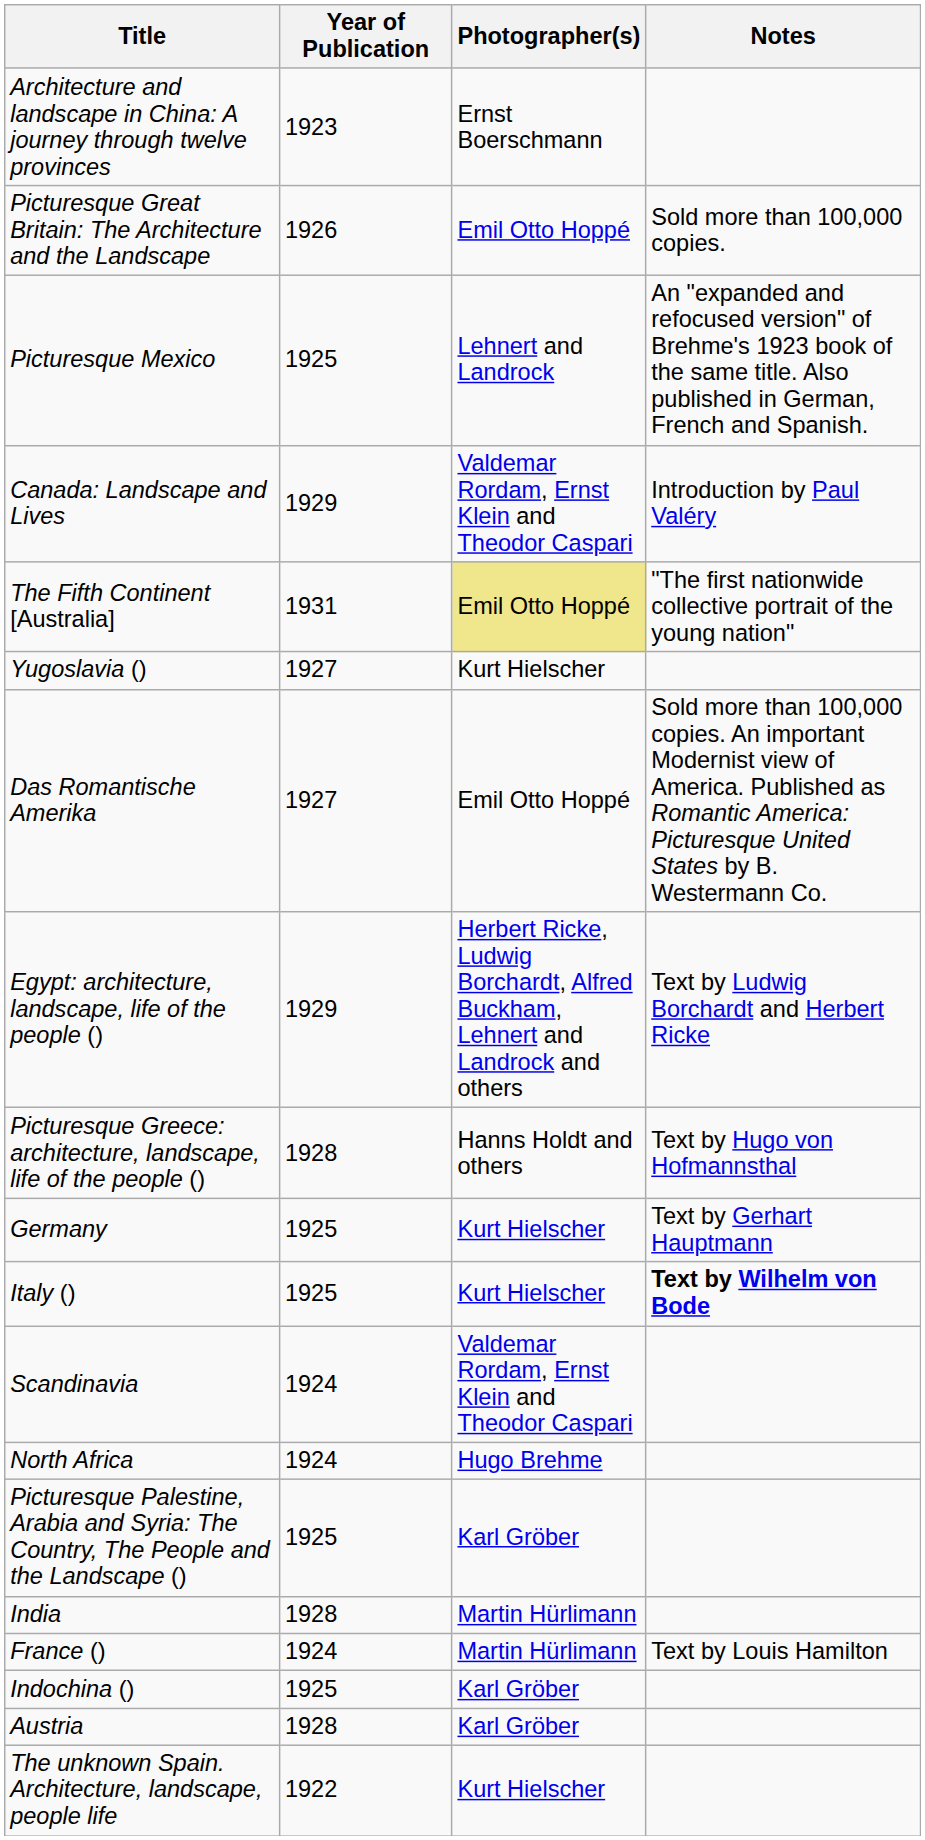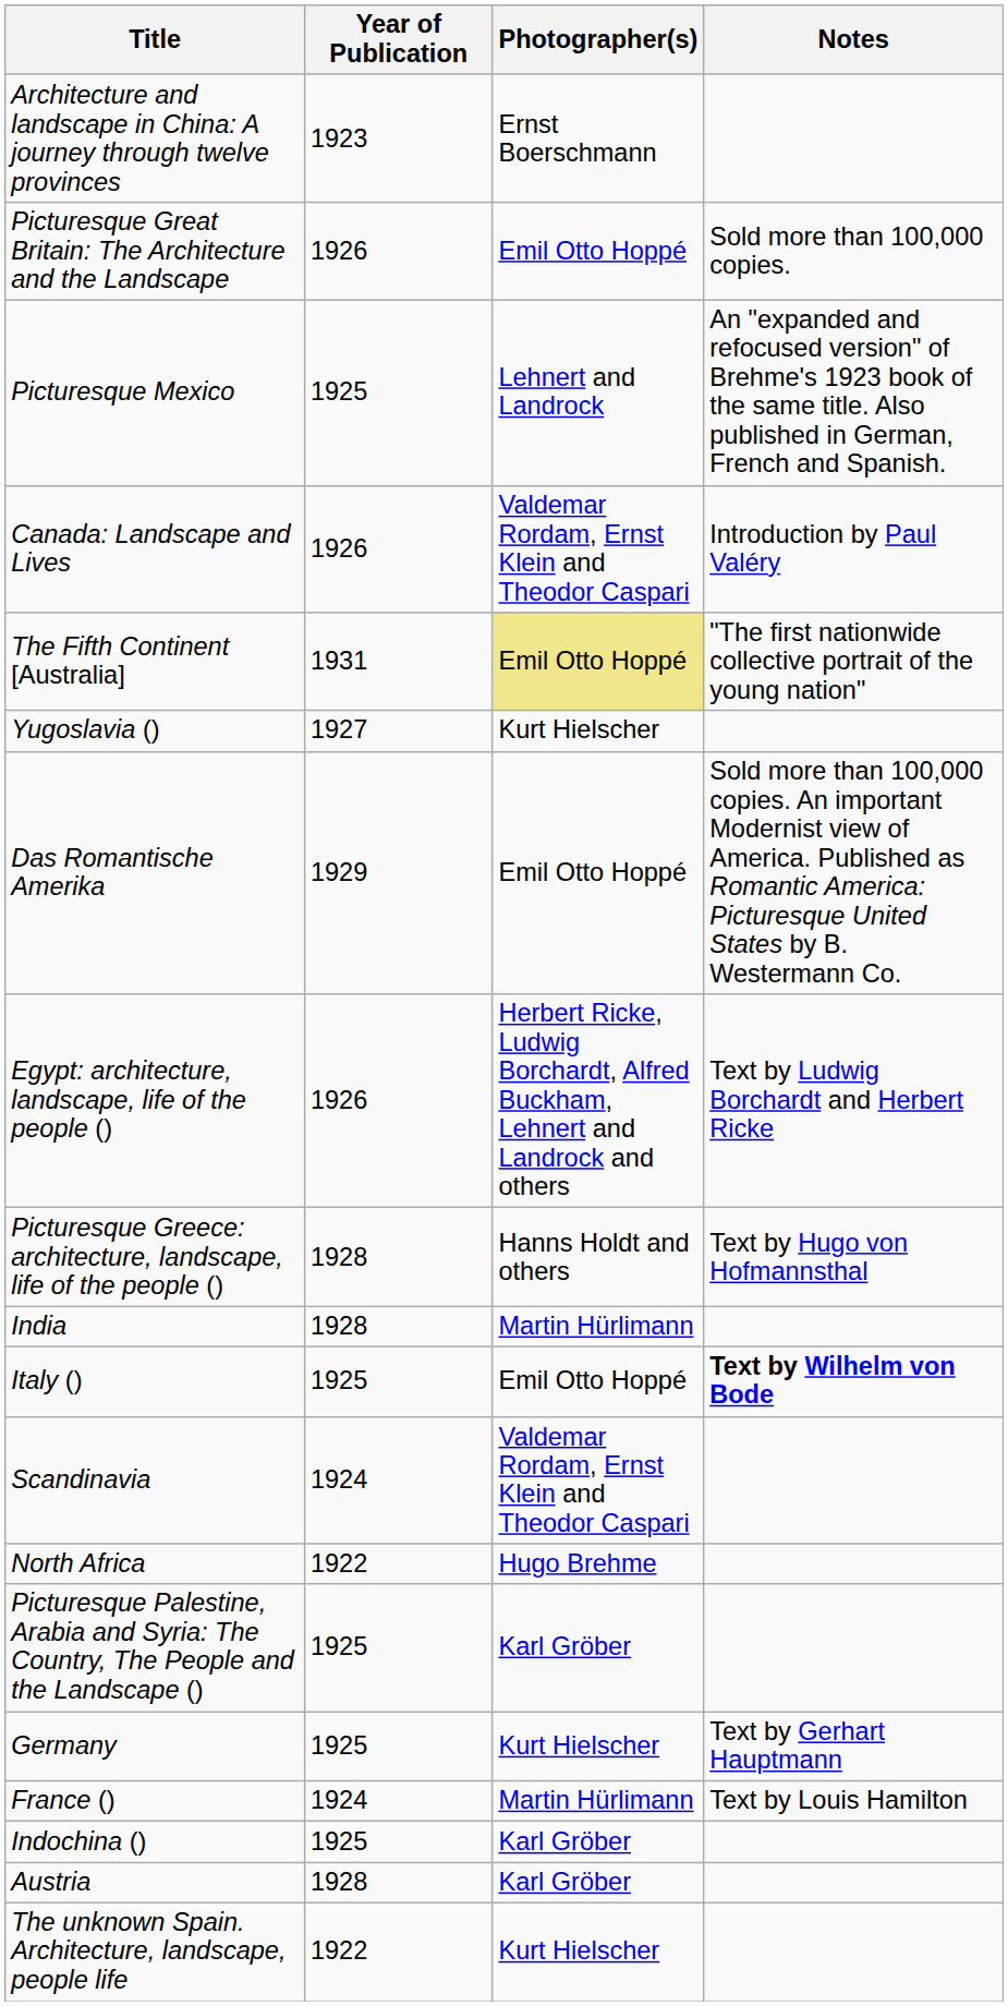Canada: Landscape and Lives | Year of Publication: 1929 -> 1926
Das Romantische Amerika | Year of Publication: 1927 -> 1929
Egypt: architecture, landscape, life of the people () | Year of Publication: 1929 -> 1926
rows swapped: Germany <-> India
Italy () | Photographer(s): Kurt Hielscher -> Emil Otto Hoppé
North Africa | Year of Publication: 1924 -> 1922
